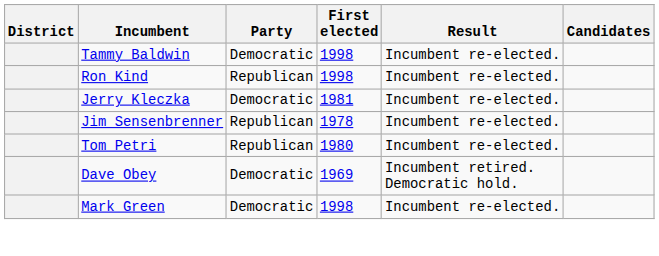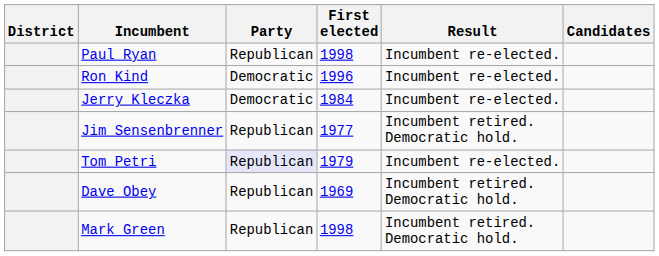+ row: Paul Ryan | Republican | 1998 | Incumbent re-elected.
- row: Tammy Baldwin | Democratic | 1998 | Incumbent re-elected.
Ron Kind | Party: Republican -> Democratic
Ron Kind | First elected: 1998 -> 1996
Jerry Kleczka | First elected: 1981 -> 1984
Jim Sensenbrenner | First elected: 1978 -> 1977
Jim Sensenbrenner | Result: Incumbent re-elected. -> Incumbent retired. Democratic hold.
Tom Petri | Party: no background -> lavender background
Tom Petri | First elected: 1980 -> 1979
Dave Obey | Party: Democratic -> Republican
Mark Green | Party: Democratic -> Republican
Mark Green | Result: Incumbent re-elected. -> Incumbent retired. Democratic hold.
